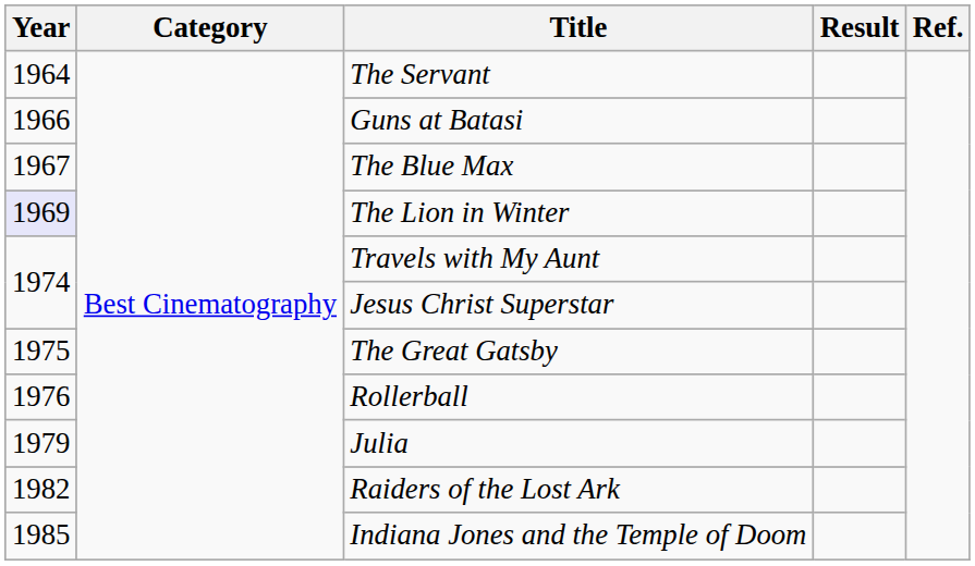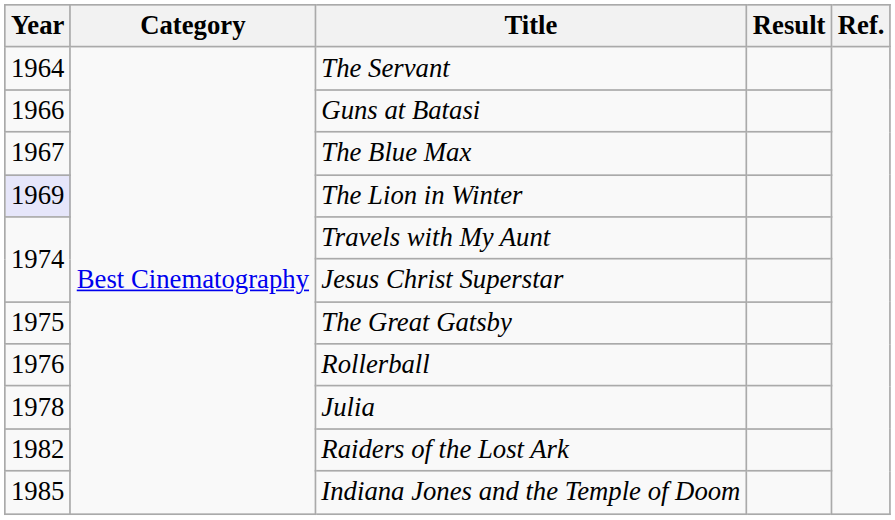Julia | Year: 1979 -> 1978
